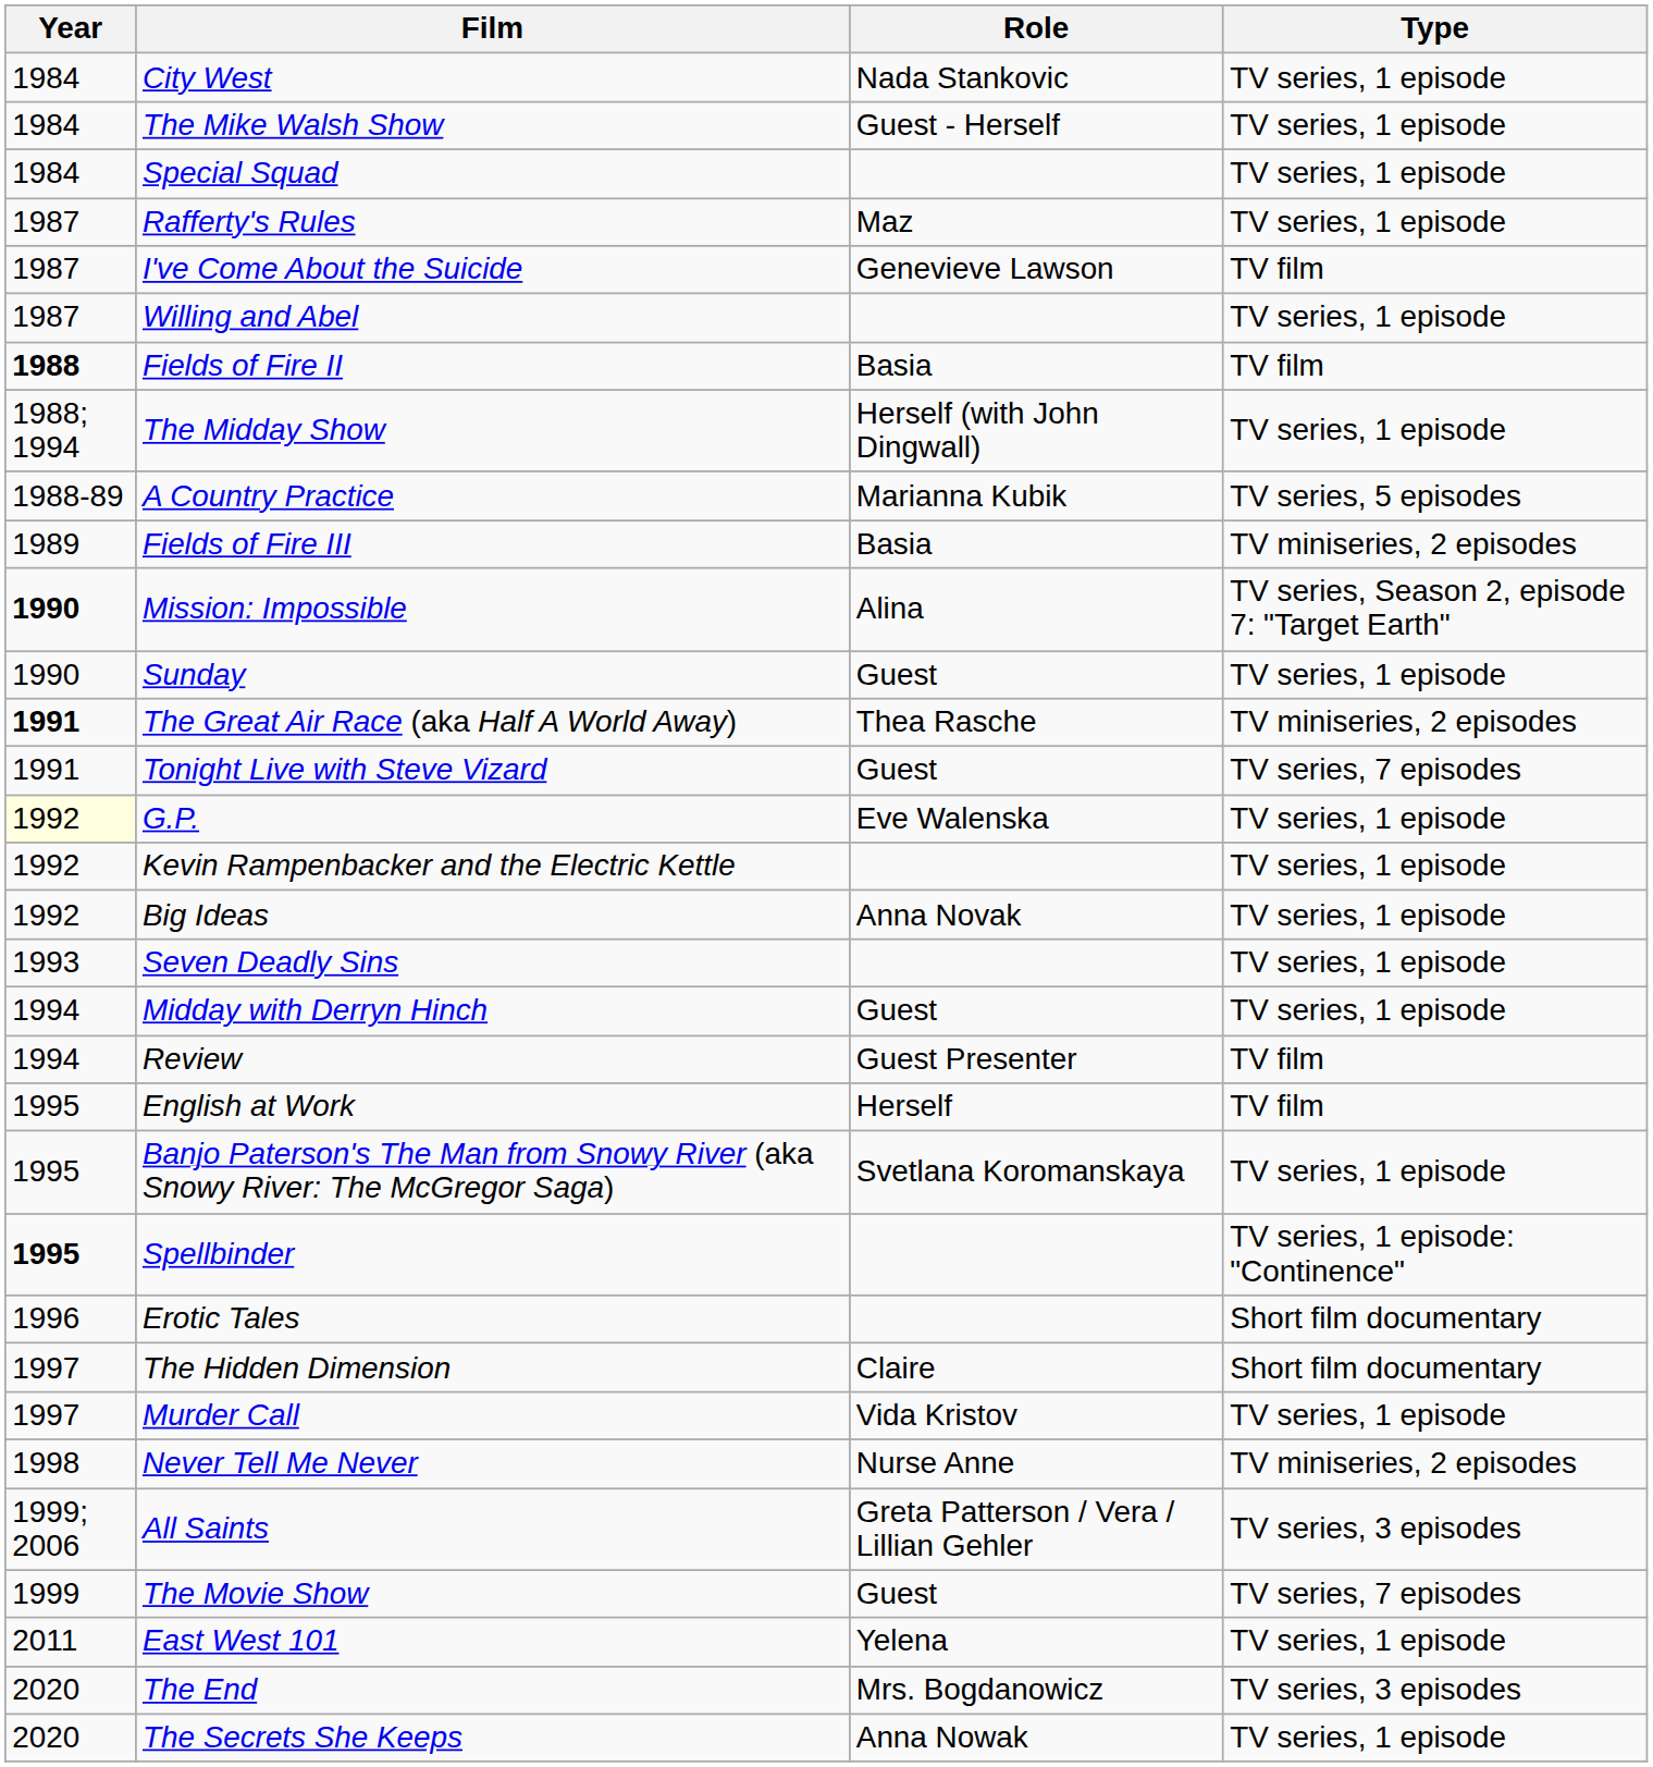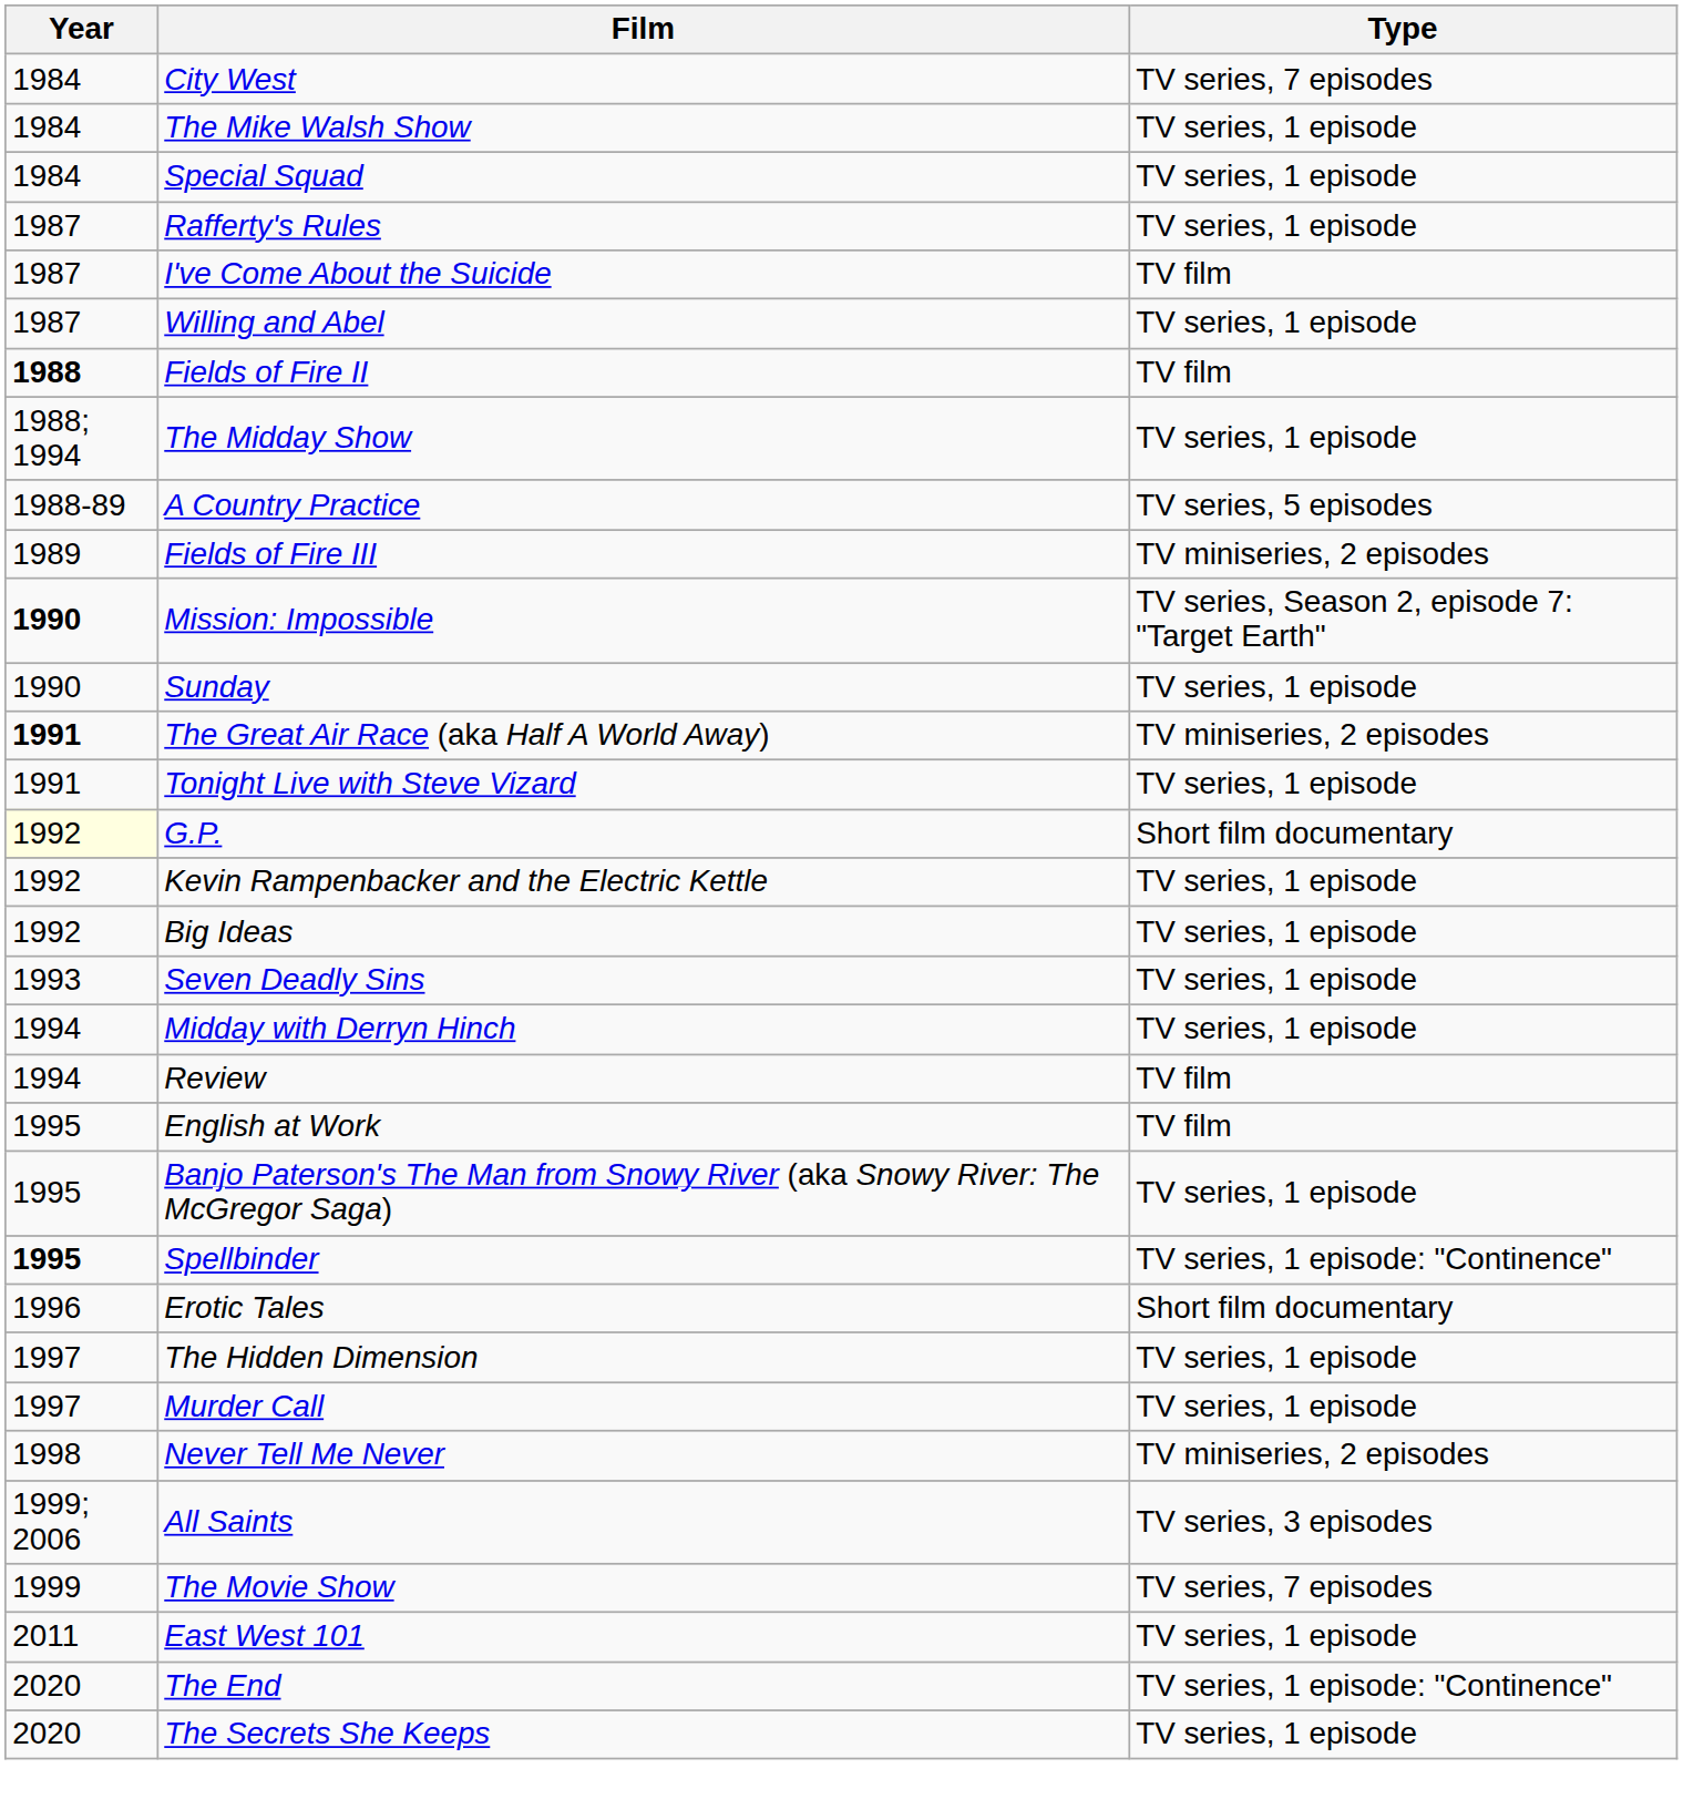- column: Role | Nada Stankovic | Guest - Herself | Maz | Genevieve Lawson | Basia | Herself (with John Dingwall) | Marianna Kubik | Basia | Alina | Guest | Thea Rasche | Guest | Eve Walenska | Anna Novak | Guest | Guest Presenter | Herself | Svetlana Koromanskaya | Claire | Vida Kristov | Nurse Anne | Greta Patterson / Vera / Lillian Gehler | Guest | Yelena | Mrs. Bogdanowicz | Anna Nowak
City West | Type: TV series, 1 episode -> TV series, 7 episodes
Tonight Live with Steve Vizard | Type: TV series, 7 episodes -> TV series, 1 episode
G.P. | Type: TV series, 1 episode -> Short film documentary
The Hidden Dimension | Type: Short film documentary -> TV series, 1 episode
The End | Type: TV series, 3 episodes -> TV series, 1 episode: "Continence"
